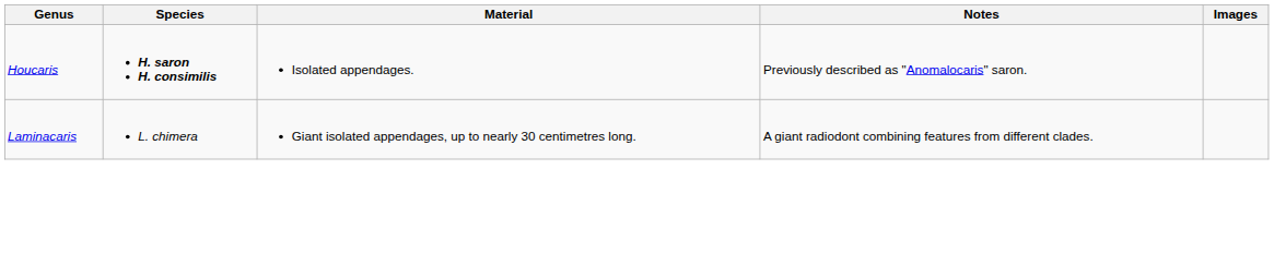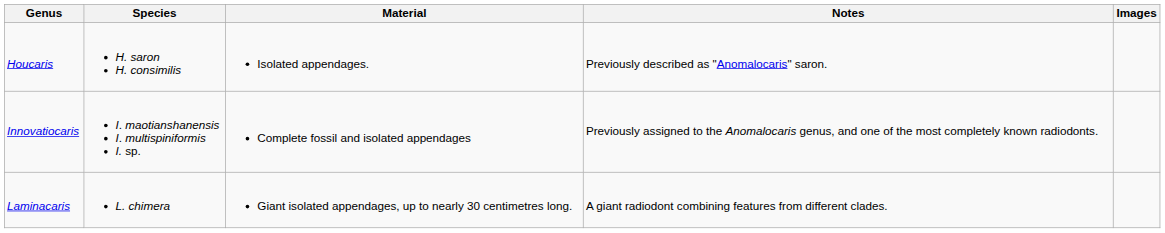Houcaris | Species: bold -> normal
+ row: Innovatiocaris | I. maotianshanensis I. multispiniformis I. sp. | Complete fossil and isolated appendages | Previously assigned to the Anomalocaris genus, and one of the most completely known radiodonts.
